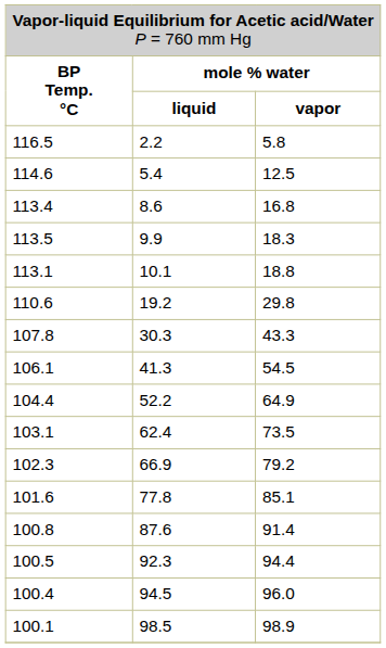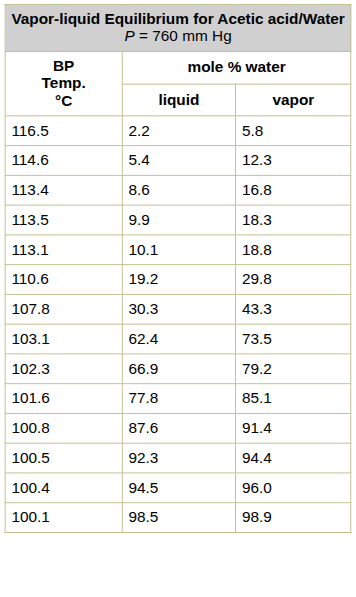114.6 | column 3: 12.5 -> 12.3
- row: 106.1 | 41.3 | 54.5
- row: 104.4 | 52.2 | 64.9
